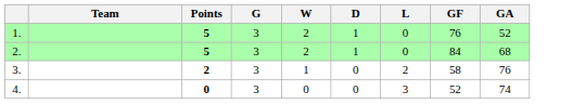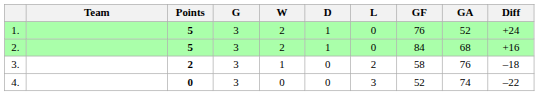+ column: Diff | +24 | +16 | –18 | –22
